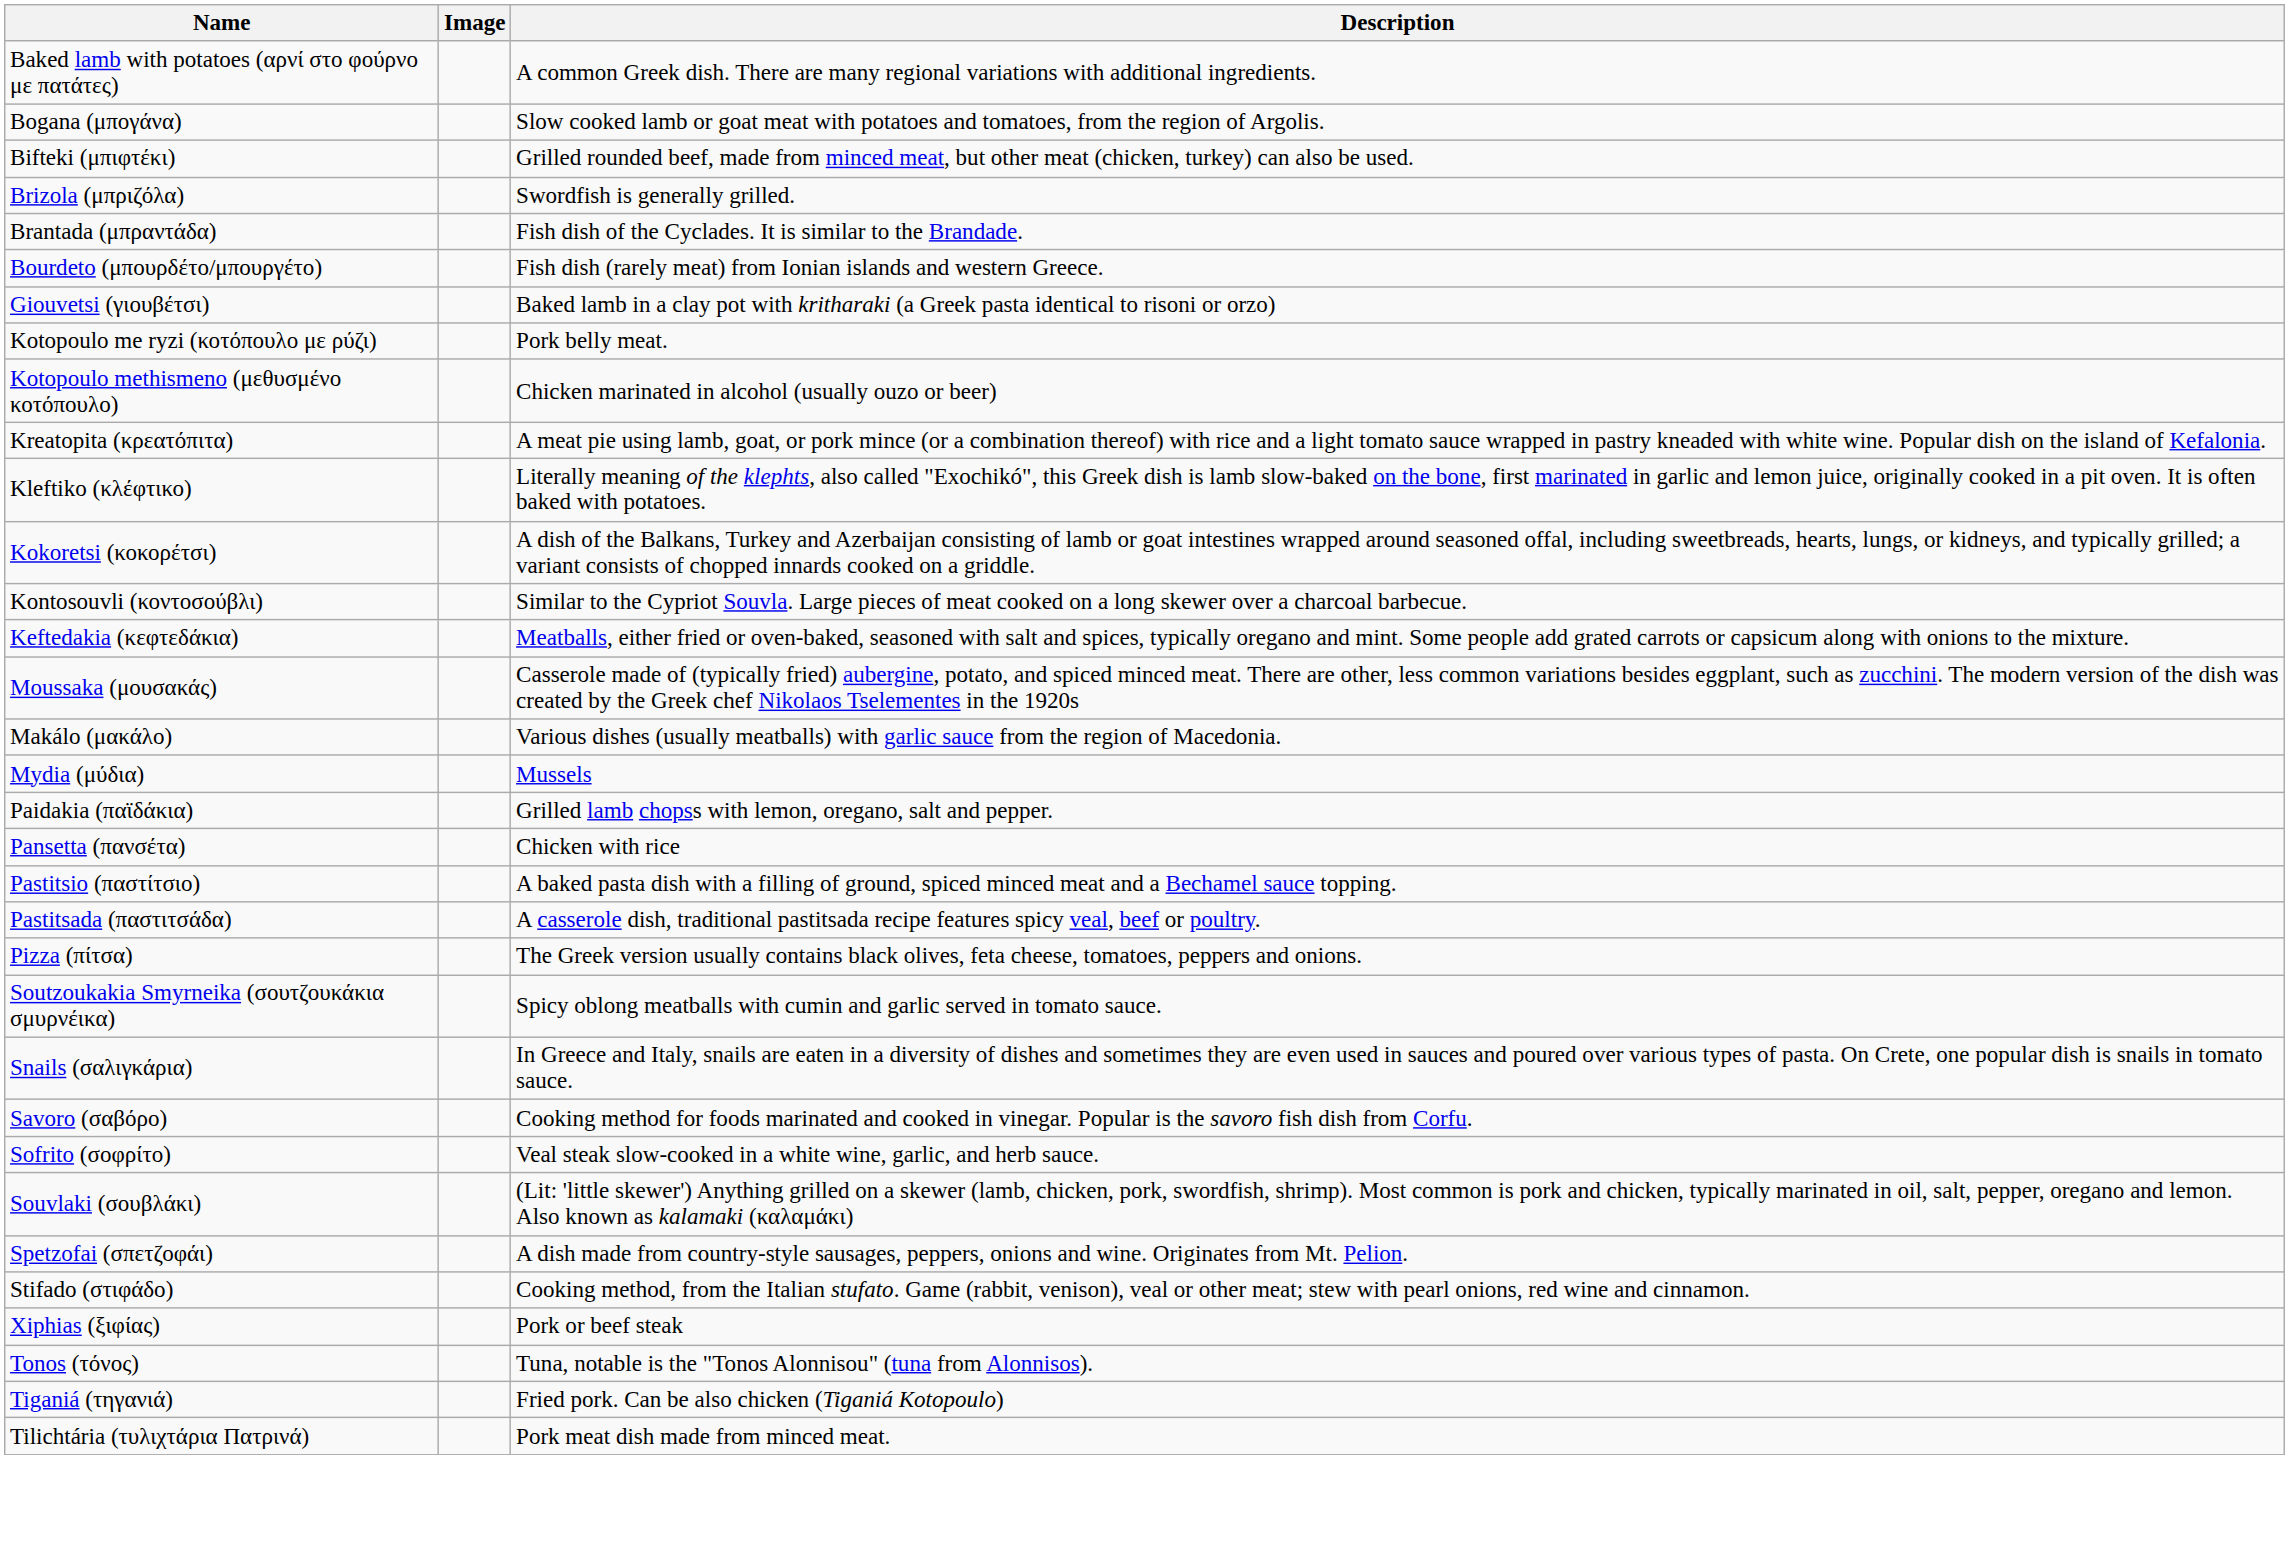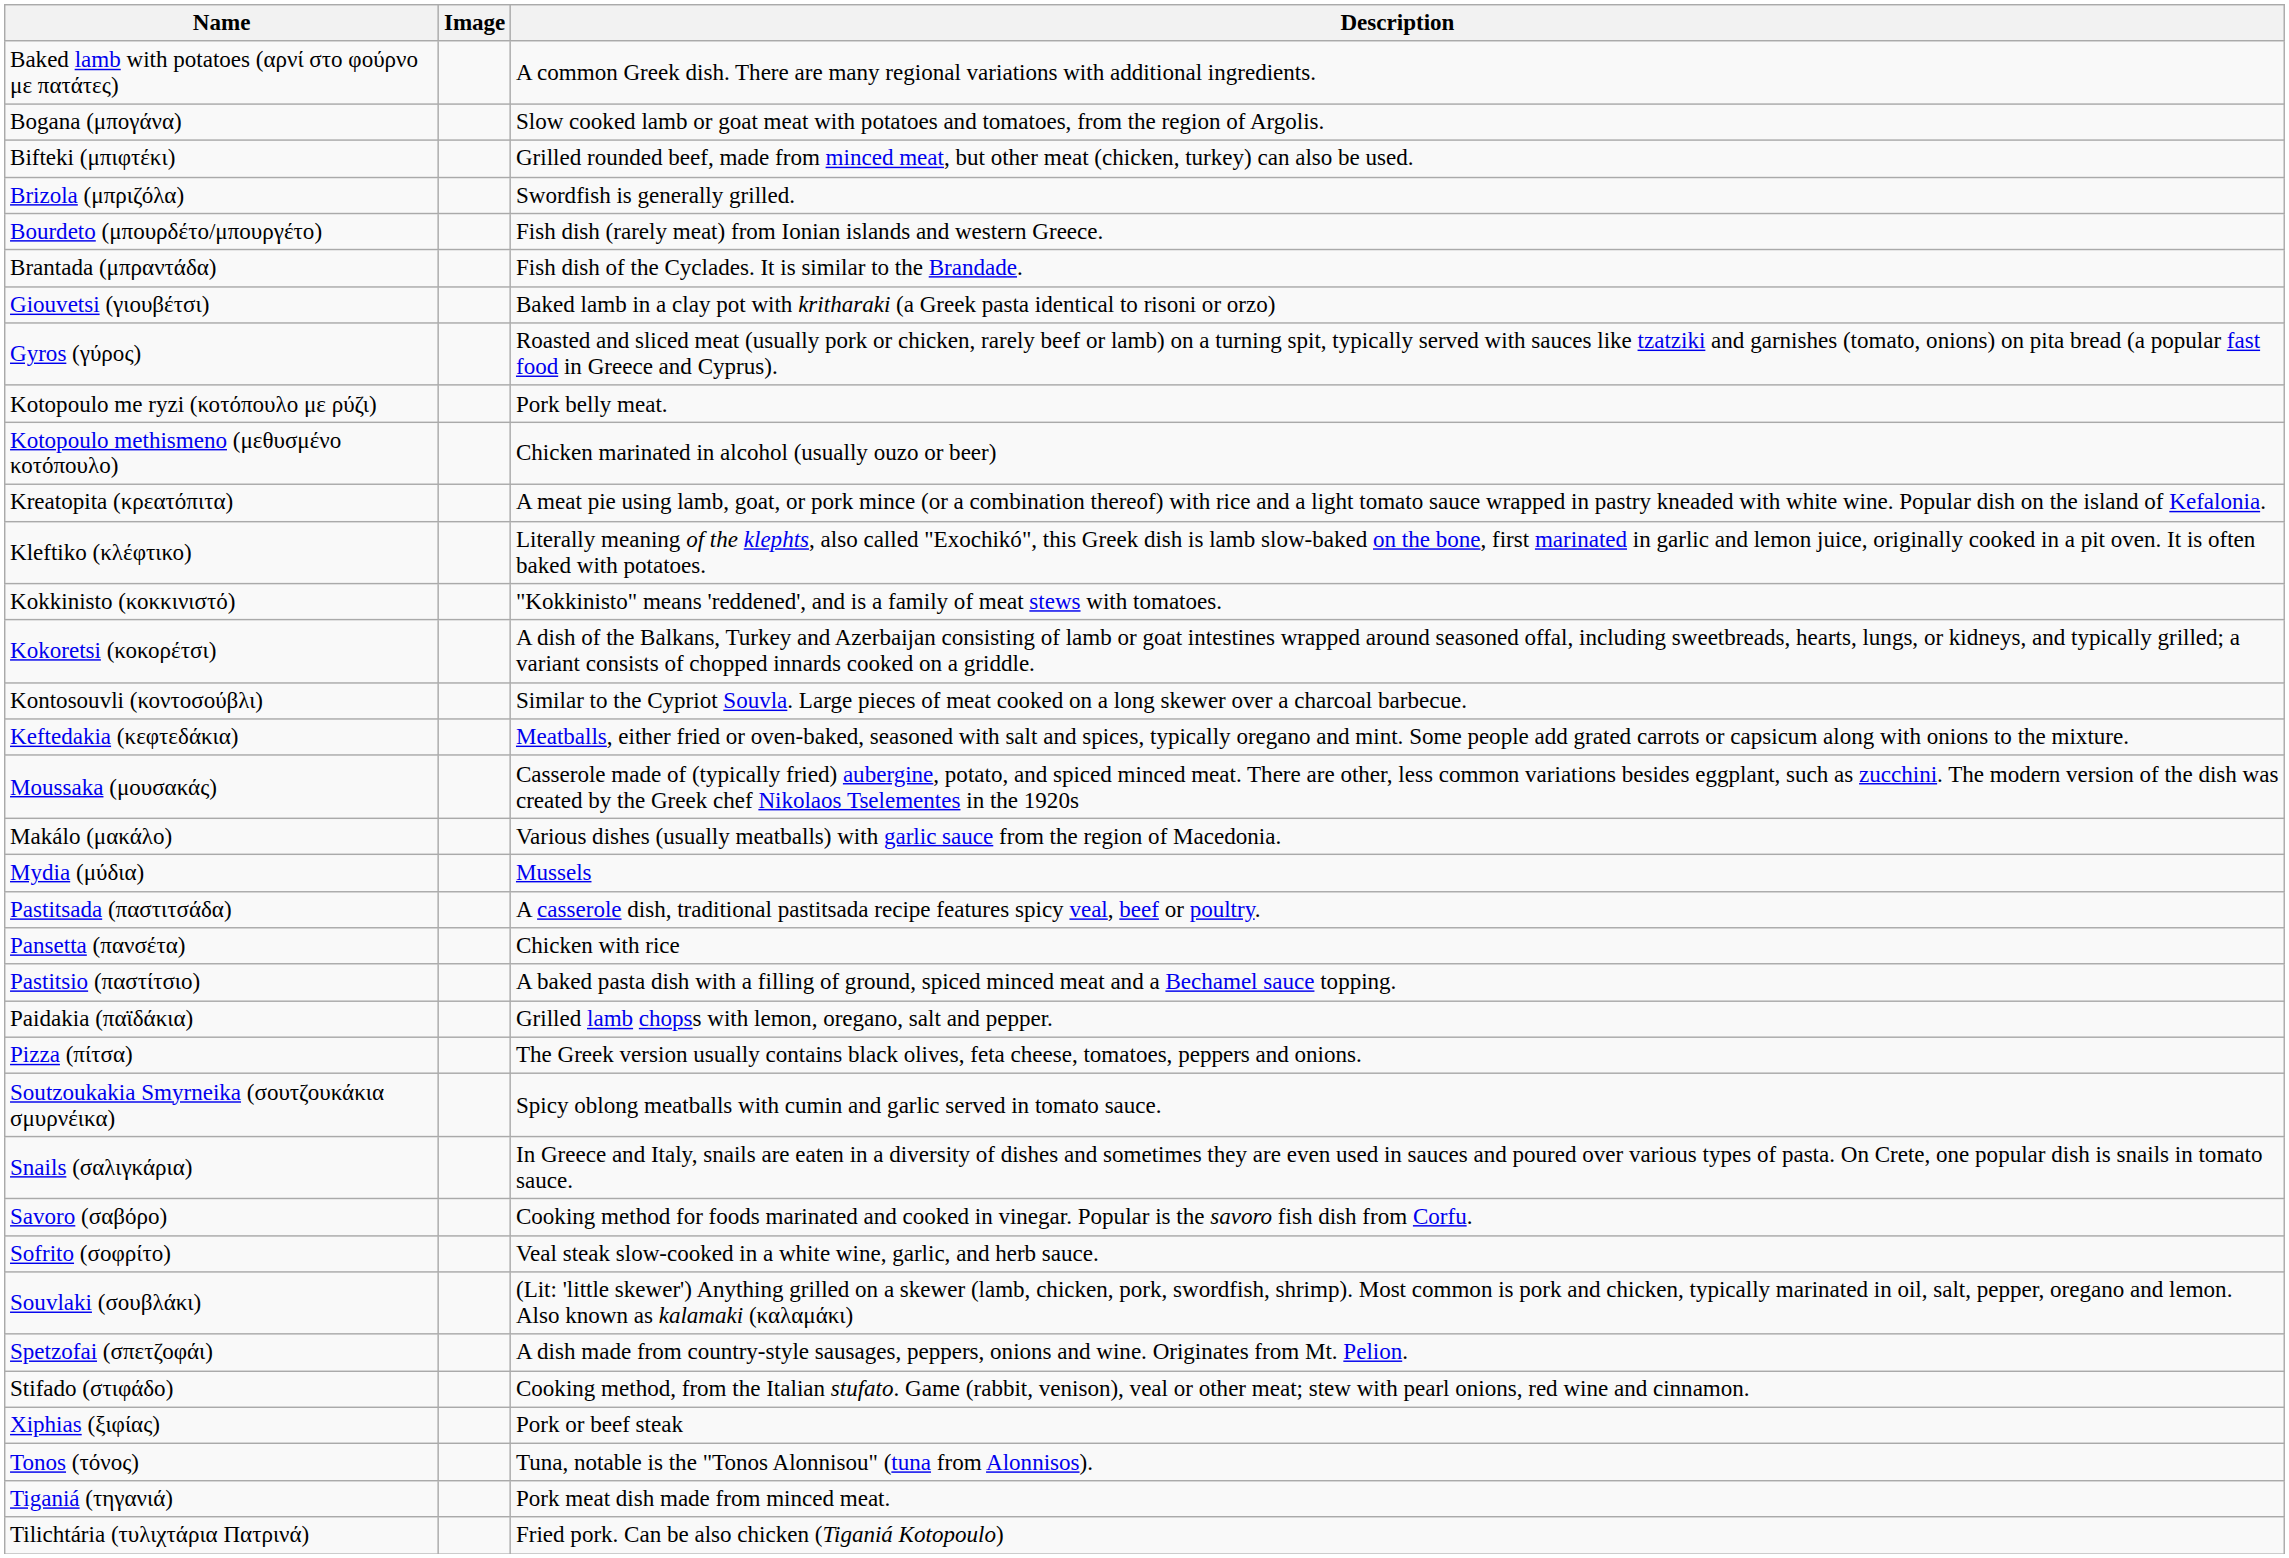rows swapped: Bourdeto (μπουρδέτο/μπουργέτο) <-> Brantada (μπραντάδα)
+ row: Gyros (γύρος) | Roasted and sliced meat (usually pork or chicken, rarely beef or lamb) on a turning spit, typically served with sauces like tzatziki and garnishes (tomato, onions) on pita bread (a popular fast food in Greece and Cyprus).
+ row: Kokkinisto (κοκκινιστό) | "Kokkinisto" means 'reddened', and is a family of meat stews with tomatoes.
rows swapped: Paidakia (παϊδάκια) <-> Pastitsada (παστιτσάδα)
Tiganiá (τηγανιά) | Description: Fried pork. Can be also chicken (Tiganiá Kotopoulo) -> Pork meat dish made from minced meat.
Tilichtária (τυλιχτάρια Πατρινά) | Description: Pork meat dish made from minced meat. -> Fried pork. Can be also chicken (Tiganiá Kotopoulo)
